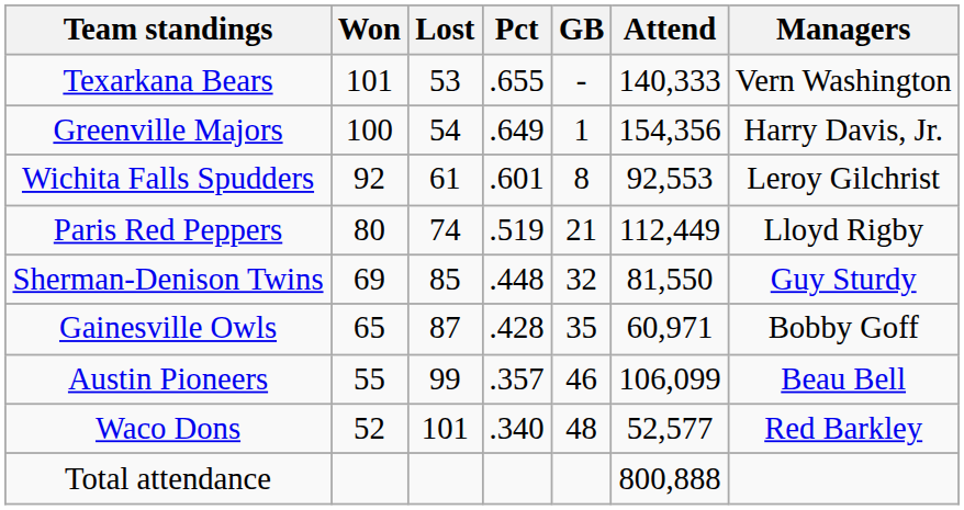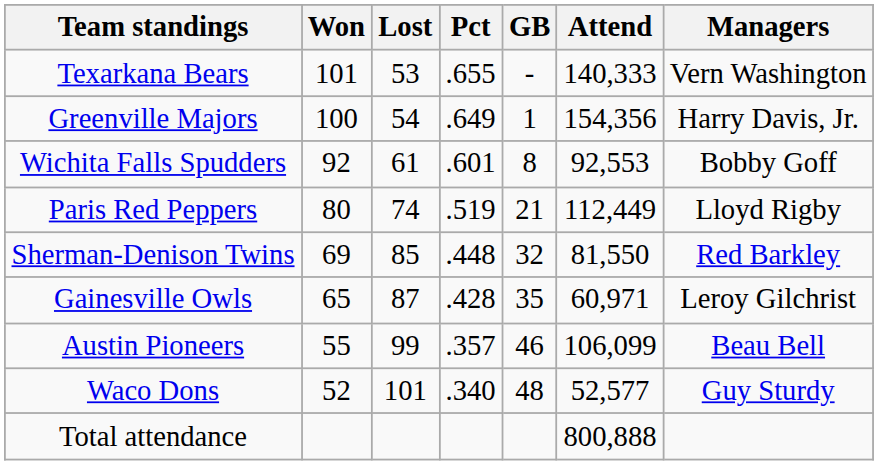Wichita Falls Spudders | Managers: Leroy Gilchrist -> Bobby Goff
Sherman-Denison Twins | Managers: Guy Sturdy -> Red Barkley
Gainesville Owls | Managers: Bobby Goff -> Leroy Gilchrist
Waco Dons | Managers: Red Barkley -> Guy Sturdy
